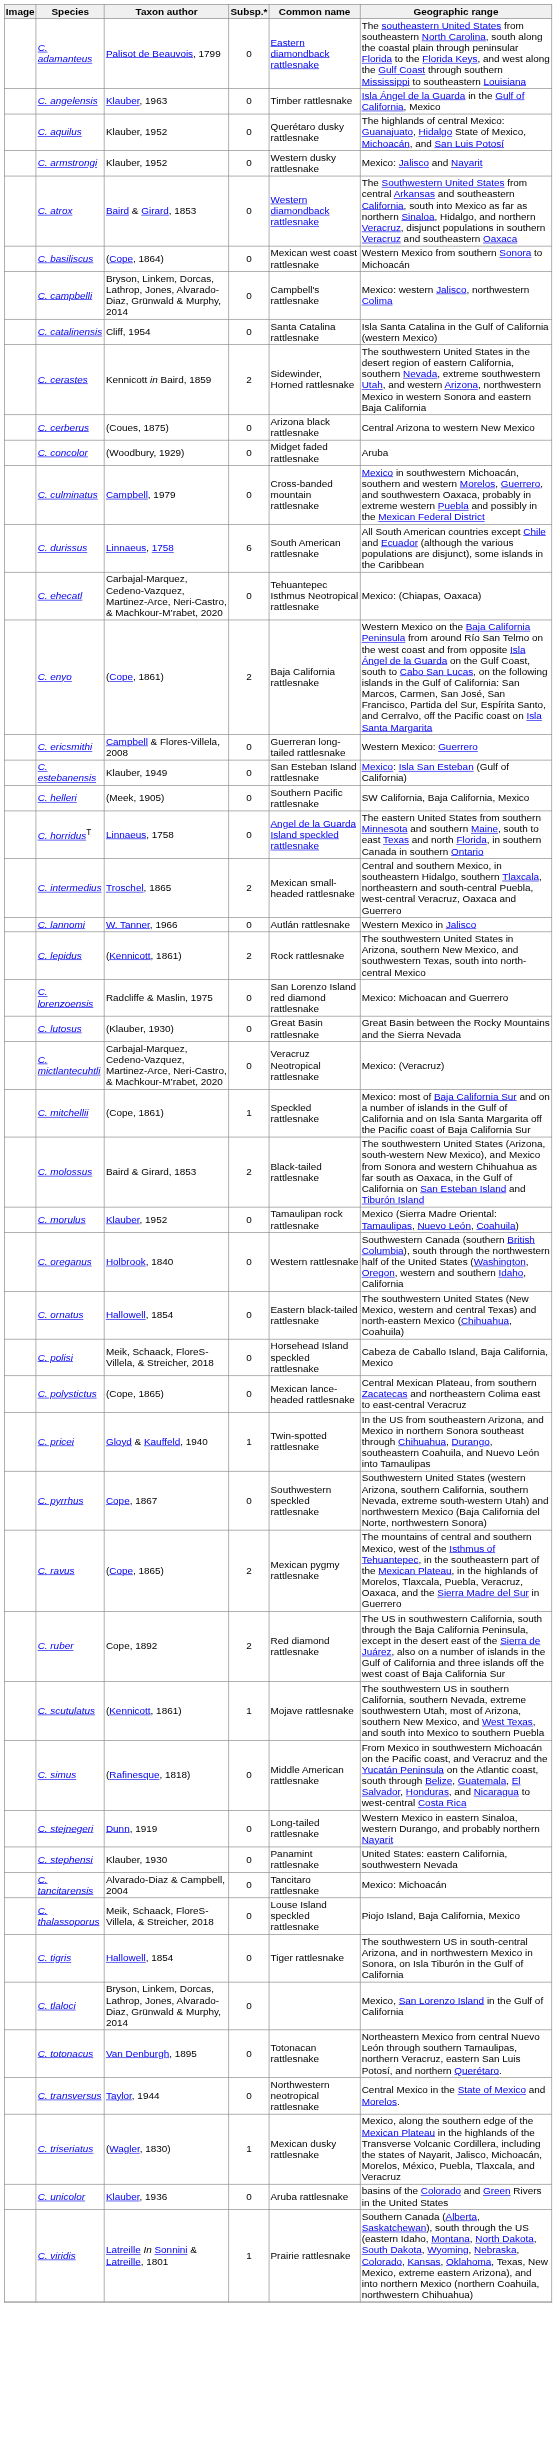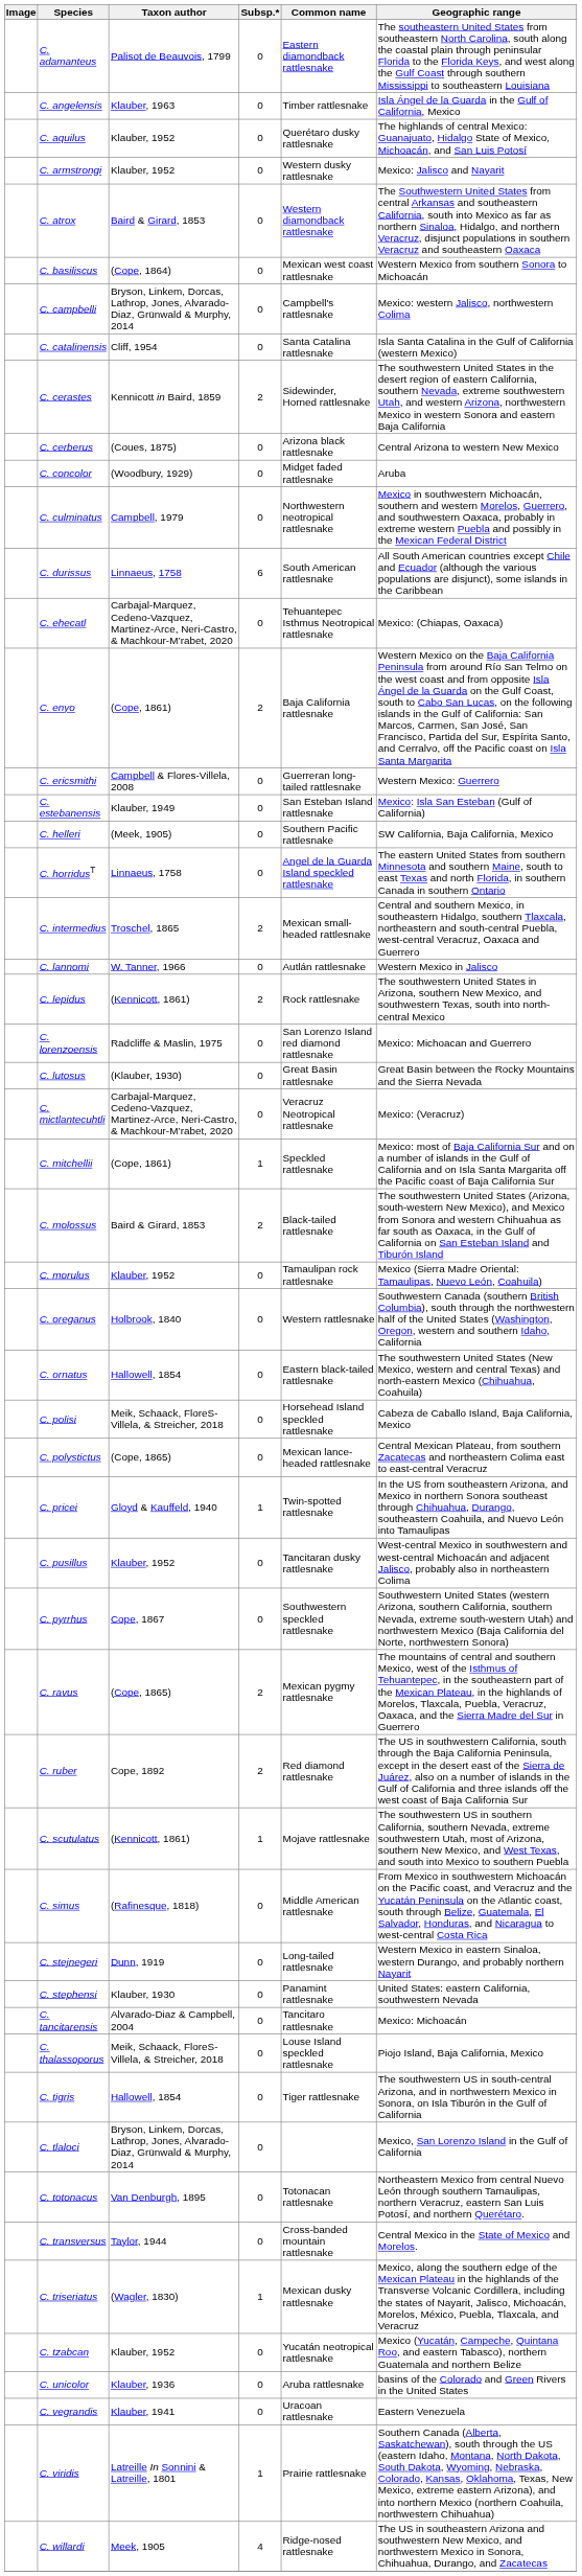C. culminatus | Common name: Cross-banded mountain rattlesnake -> Northwestern neotropical rattlesnake
+ row: C. pusillus | Klauber, 1952 | 0 | Tancitaran dusky rattlesnake | West-central Mexico in southwestern and west-central Michoacán and adjacent Jalisco, probably also in northeastern Colima
C. transversus | Common name: Northwestern neotropical rattlesnake -> Cross-banded mountain rattlesnake
+ row: C. tzabcan | Klauber, 1952 | 0 | Yucatán neotropical rattlesnake | Mexico (Yucatán, Campeche, Quintana Roo, and eastern Tabasco), northern Guatemala and northern Belize
+ row: C. vegrandis | Klauber, 1941 | 0 | Uracoan rattlesnake | Eastern Venezuela
+ row: C. willardi | Meek, 1905 | 4 | Ridge-nosed rattlesnake | The US in southeastern Arizona and southwestern New Mexico, and northwestern Mexico in Sonora, Chihuahua, Durango, and Zacatecas
